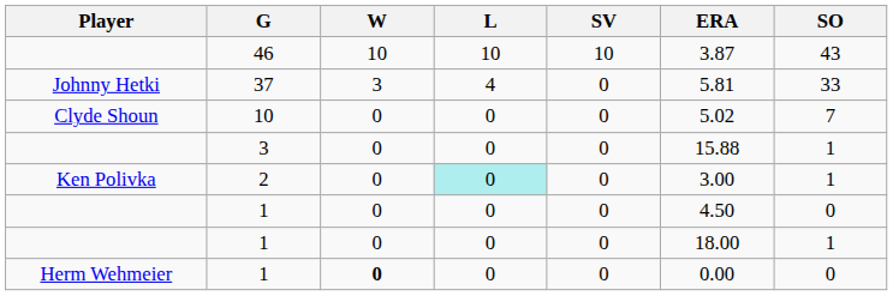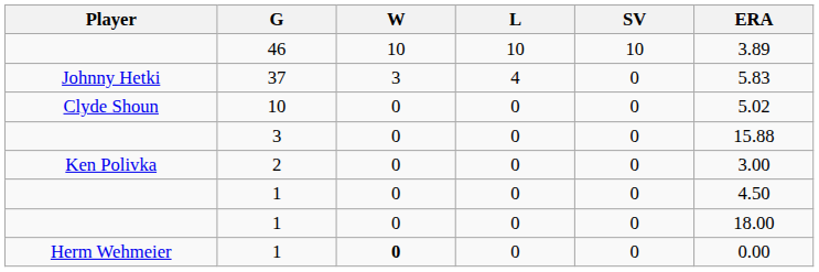- column: SO | 43 | 33 | 7 | 1 | 1 | 0 | 1 | 0
46 | ERA: 3.87 -> 3.89
37 | ERA: 5.81 -> 5.83
2 | L: paleturquoise background -> no background
